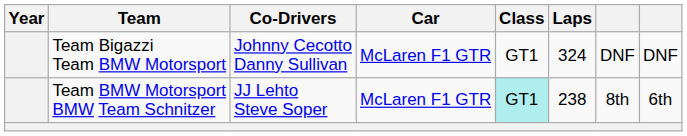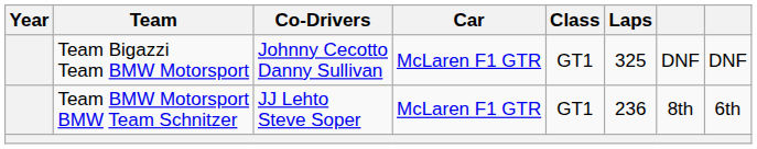Team Bigazzi Team BMW Motorsport | Laps: 324 -> 325
Team BMW Motorsport BMW Team Schnitzer | Class: paleturquoise background -> no background
Team BMW Motorsport BMW Team Schnitzer | Laps: 238 -> 236
